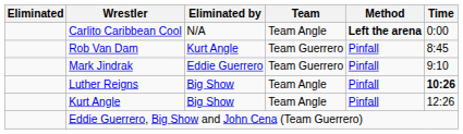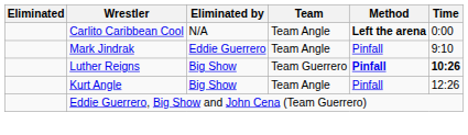- row: Rob Van Dam | Kurt Angle | Team Guerrero | Pinfall | 8:45
Mark Jindrak | Team: Team Guerrero -> Team Angle
Luther Reigns | Team: Team Angle -> Team Guerrero
Luther Reigns | Method: normal -> bold
